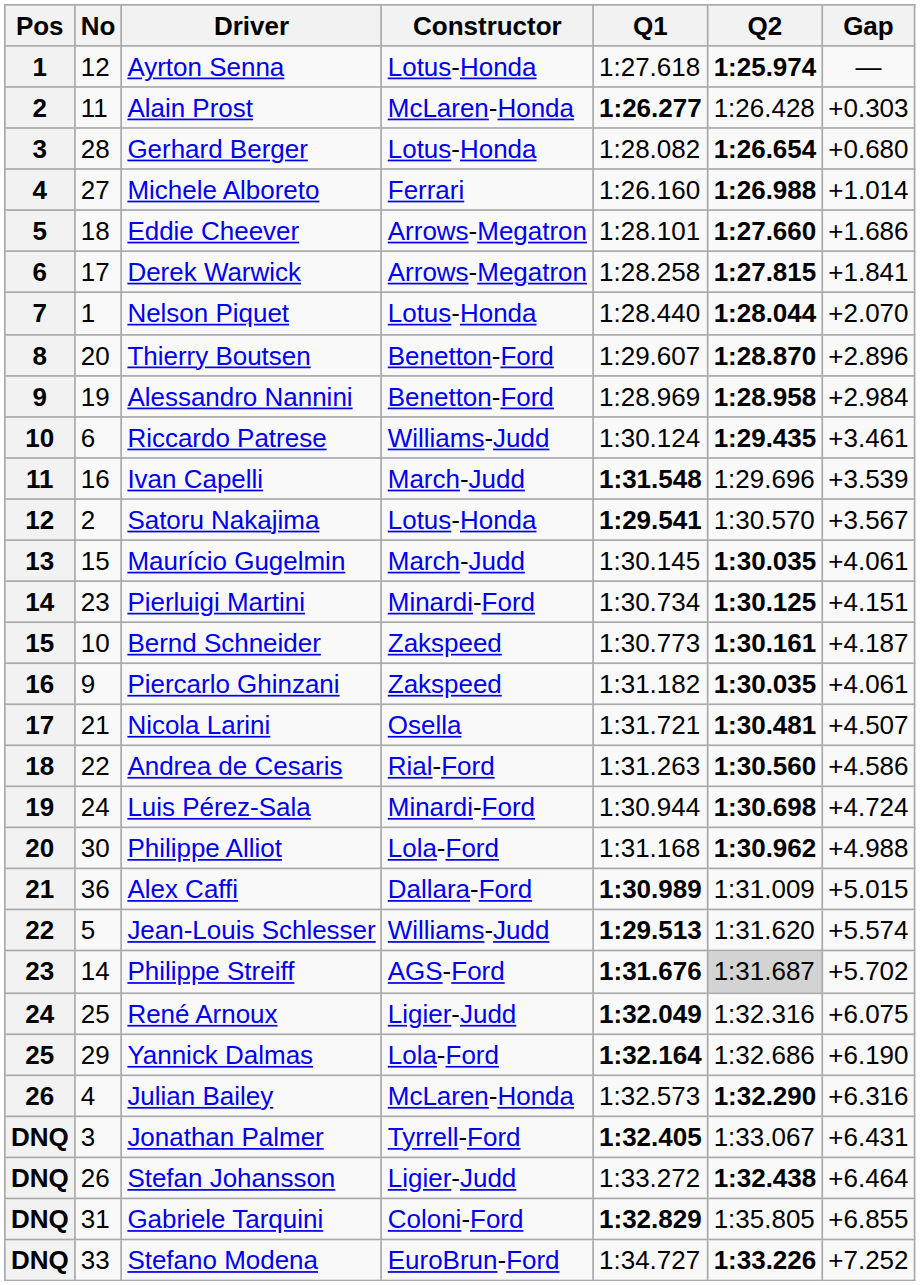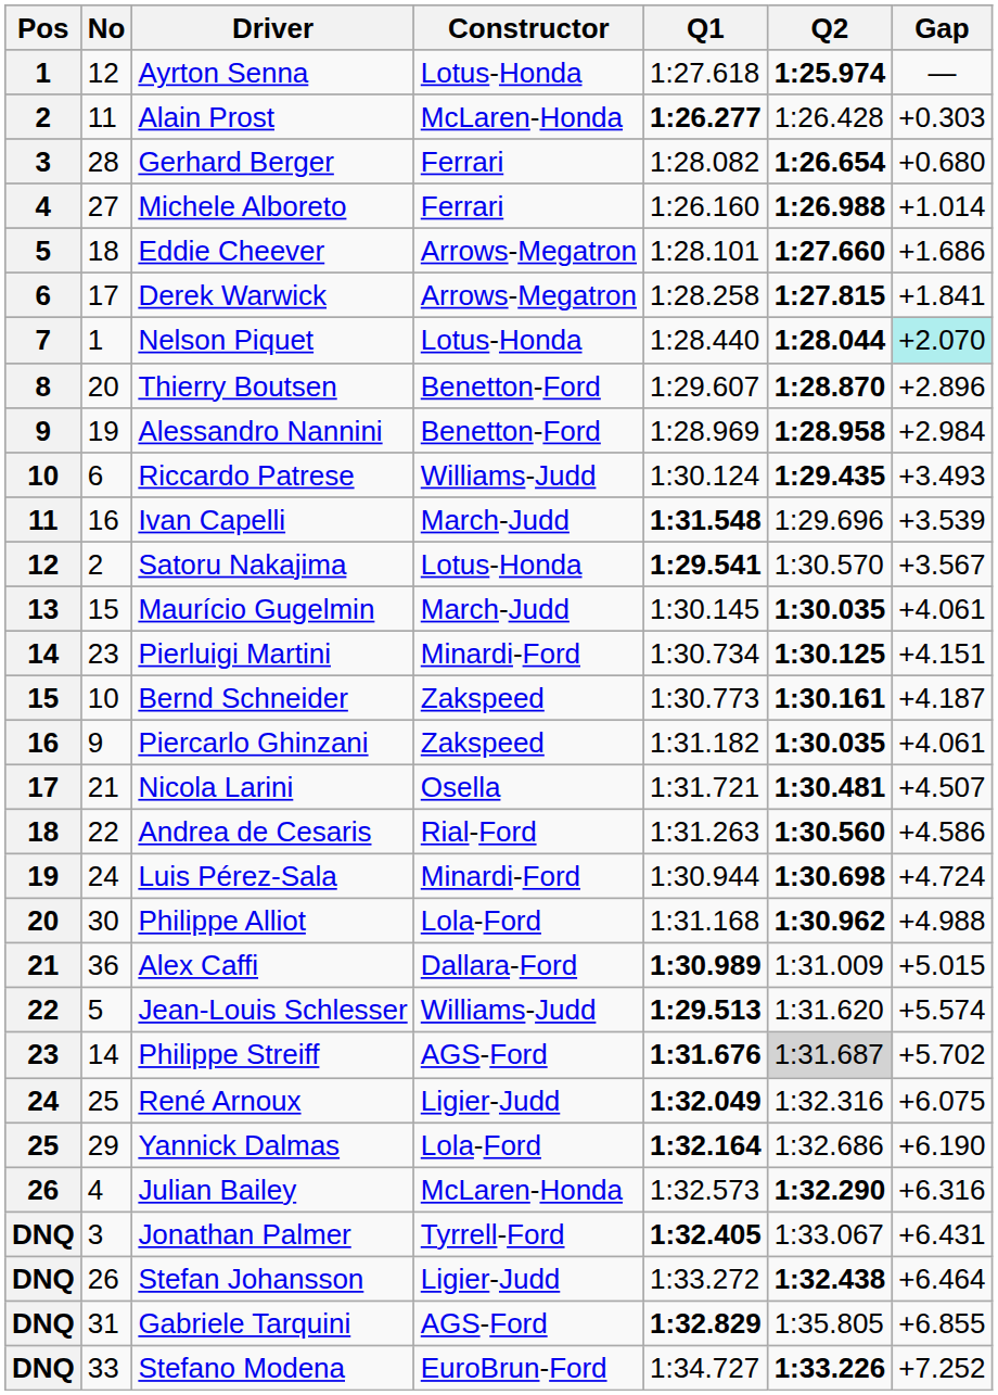Gerhard Berger | Constructor: Lotus-Honda -> Ferrari
Nelson Piquet | Gap: no background -> paleturquoise background
Riccardo Patrese | Gap: +3.461 -> +3.493
Gabriele Tarquini | Constructor: Coloni-Ford -> AGS-Ford
